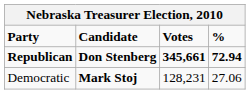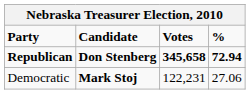Republican | Votes: 345,661 -> 345,658
Democratic | Votes: 128,231 -> 122,231
